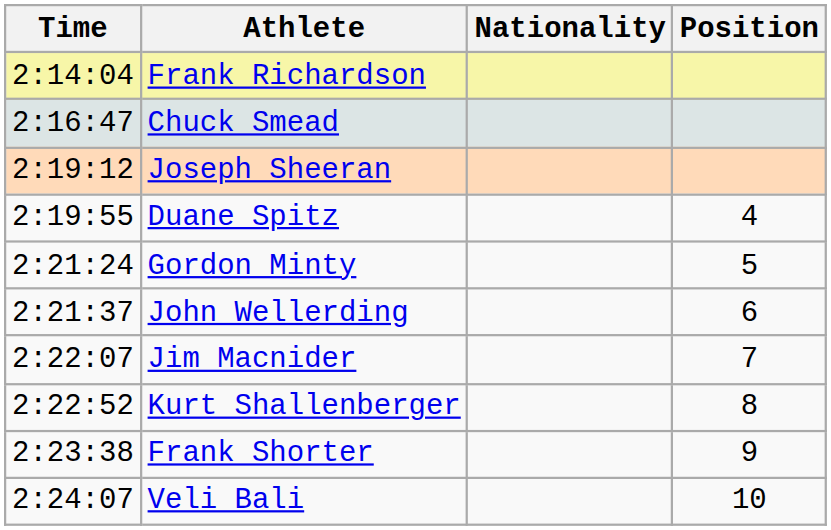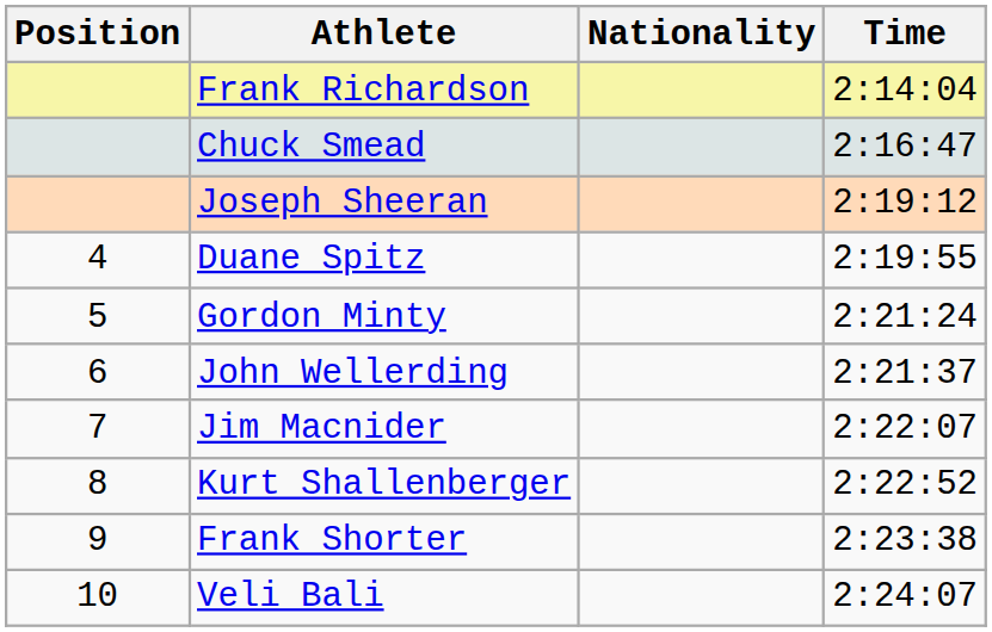columns swapped: Position <-> Time
